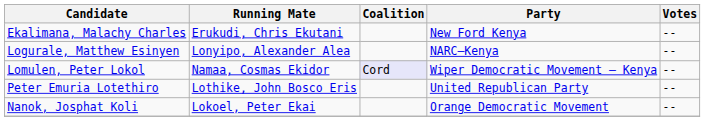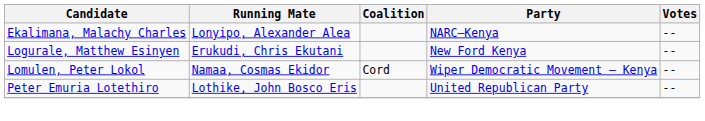Ekalimana, Malachy Charles | Running Mate: Erukudi, Chris Ekutani -> Lonyipo, Alexander Alea
Ekalimana, Malachy Charles | Party: New Ford Kenya -> NARC–Kenya
Logurale, Matthew Esinyen | Running Mate: Lonyipo, Alexander Alea -> Erukudi, Chris Ekutani
Logurale, Matthew Esinyen | Party: NARC–Kenya -> New Ford Kenya
Lomulen, Peter Lokol | Coalition: lavender background -> no background
- row: Nanok, Josphat Koli | Lokoel, Peter Ekai | Orange Democratic Movement | --
